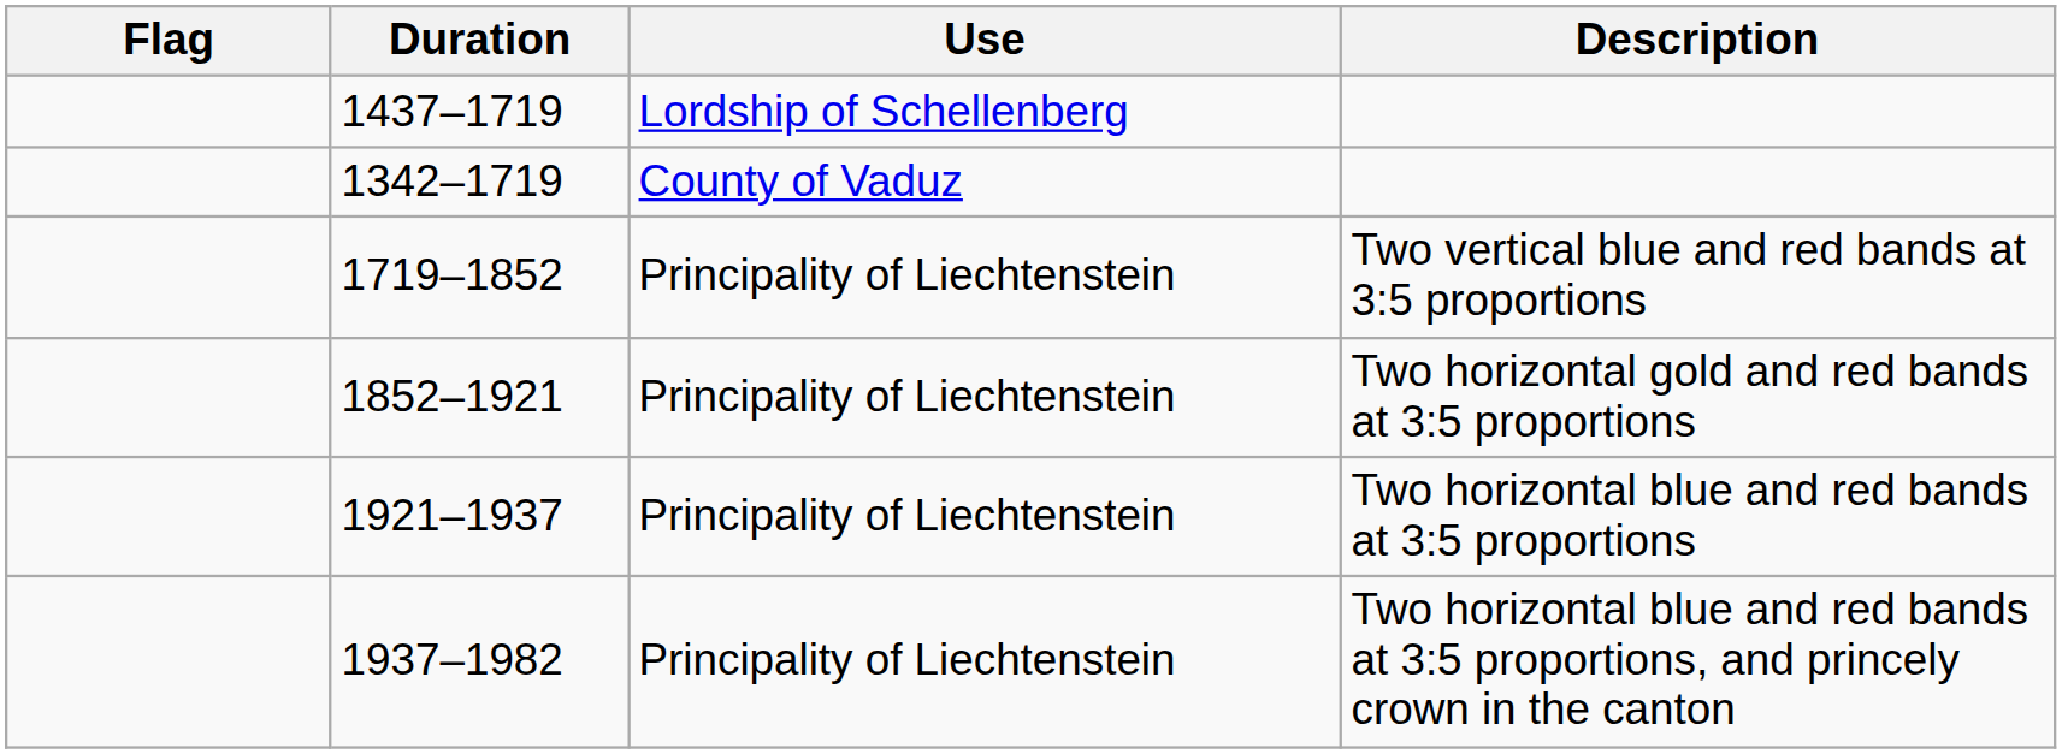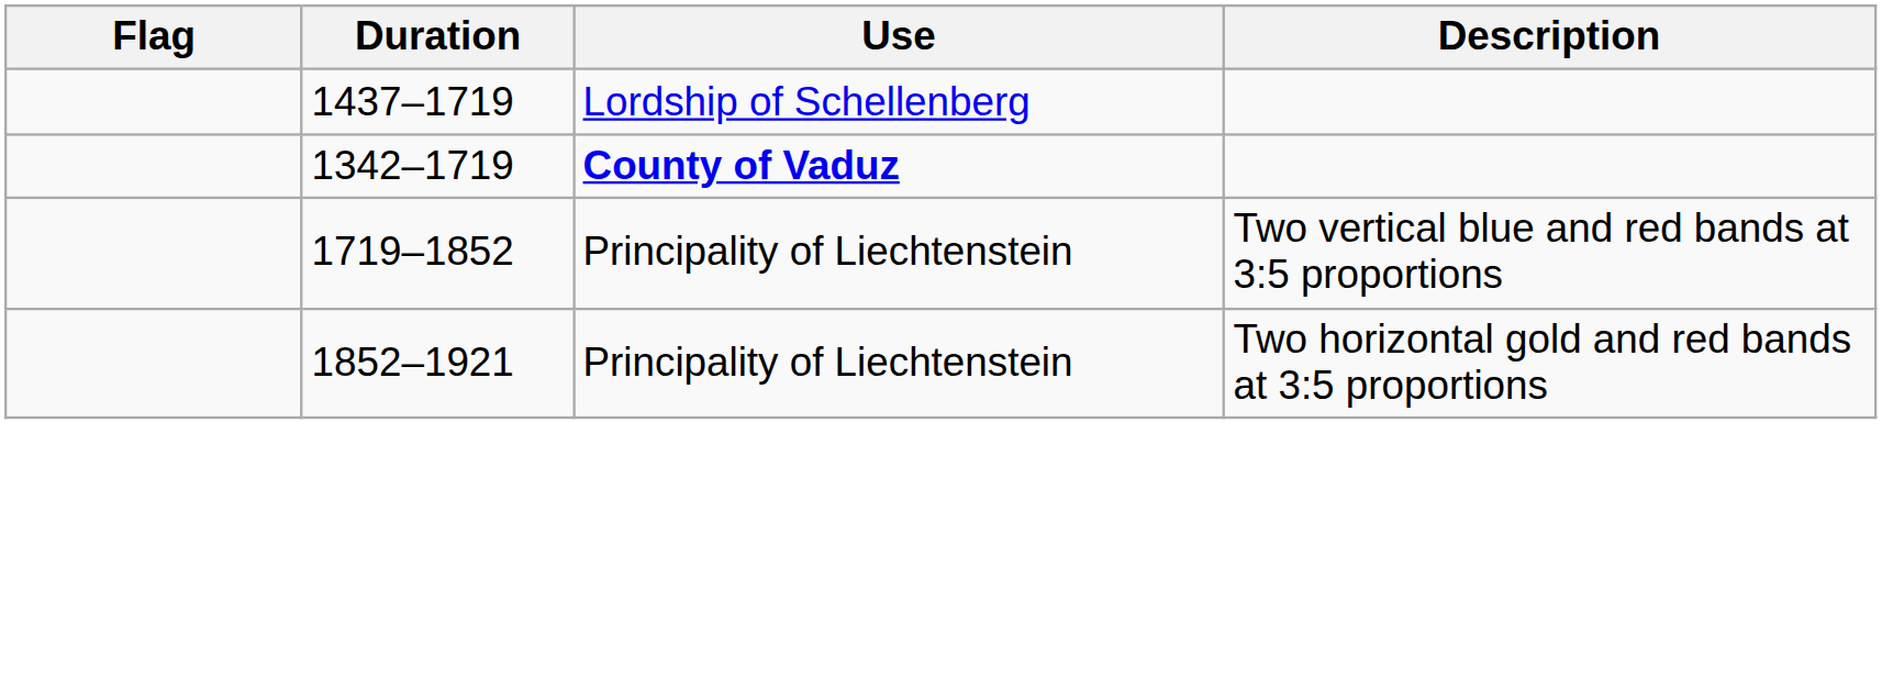1342–1719 | Use: normal -> bold
- row: 1921–1937 | Principality of Liechtenstein | Two horizontal blue and red bands at 3:5 proportions
- row: 1937–1982 | Principality of Liechtenstein | Two horizontal blue and red bands at 3:5 proportions, and princely crown in the canton
